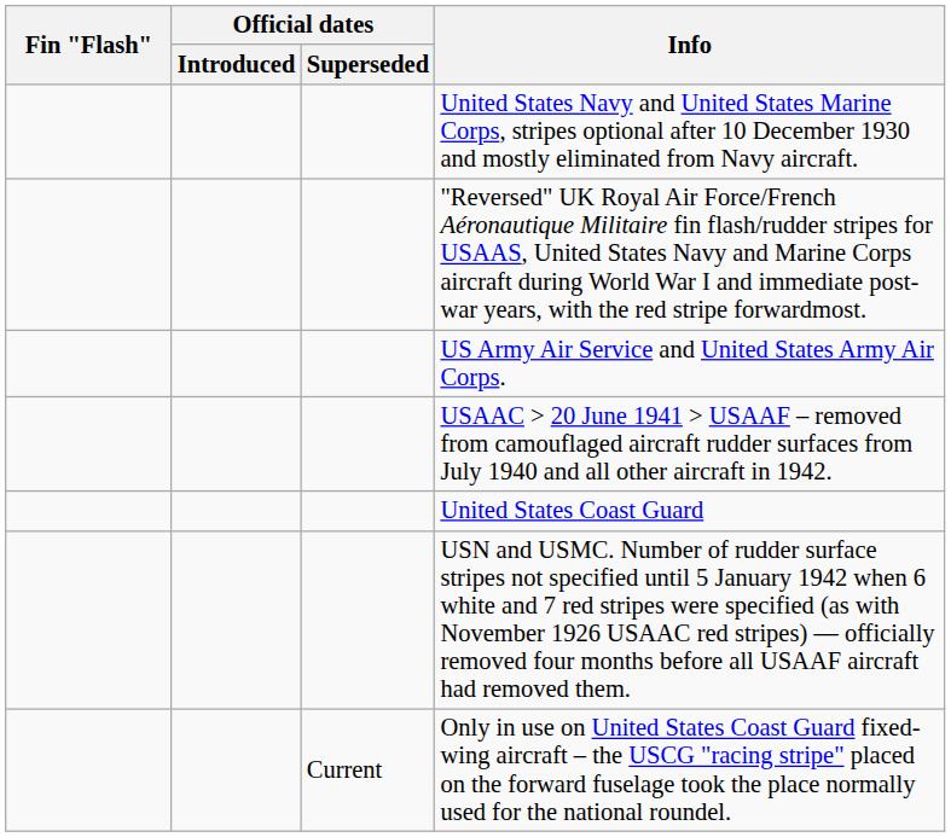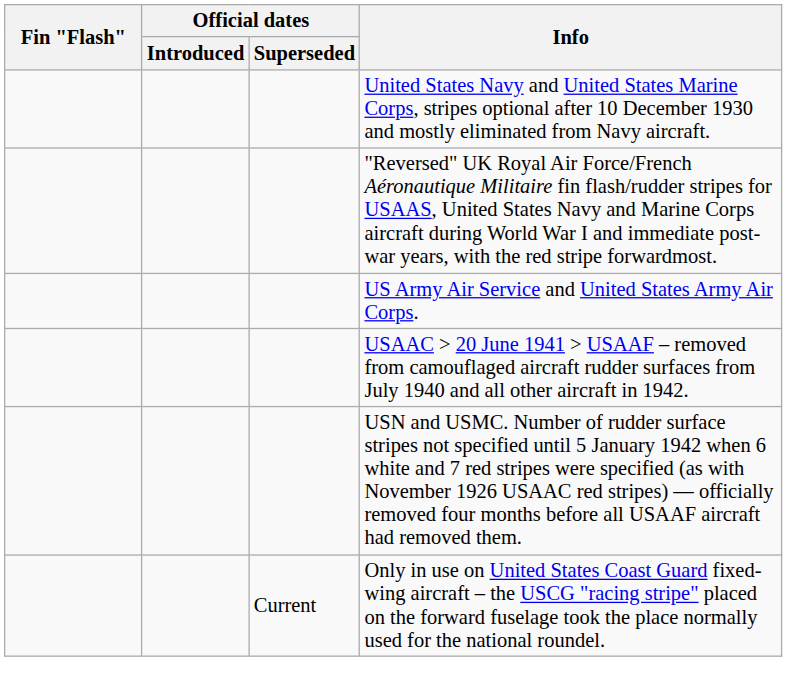- row: United States Coast Guard
